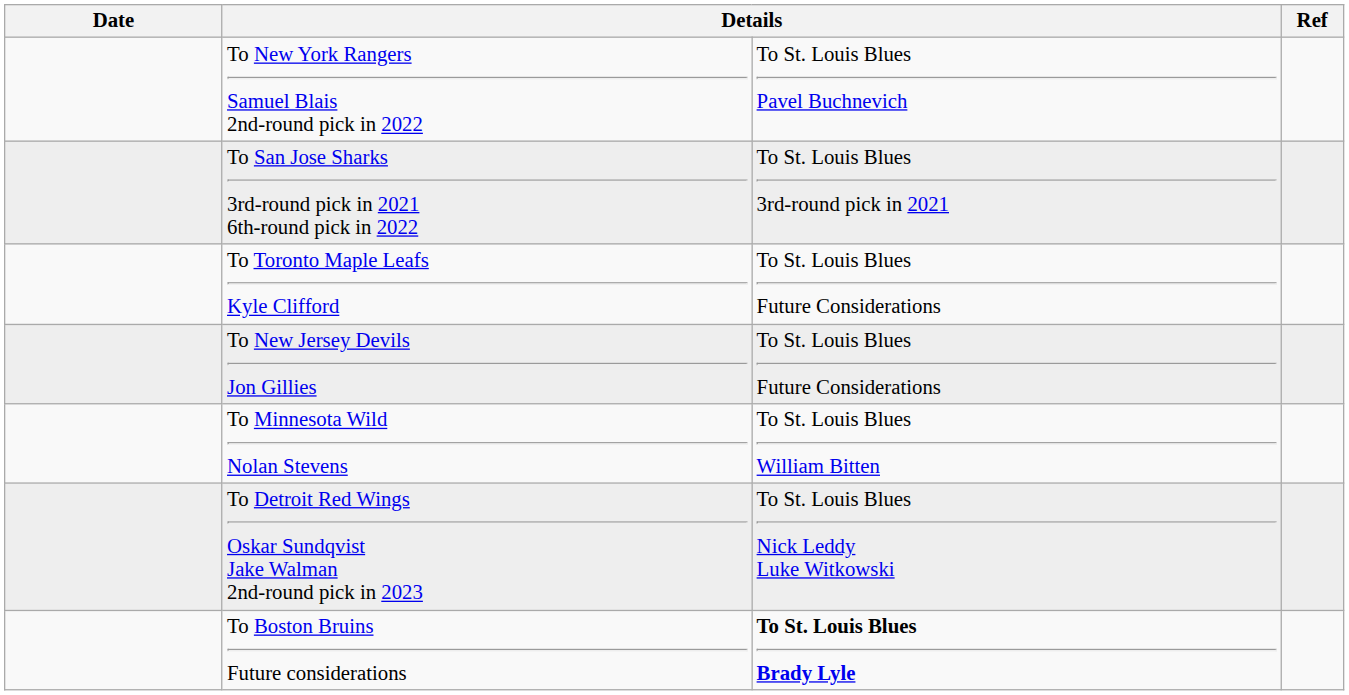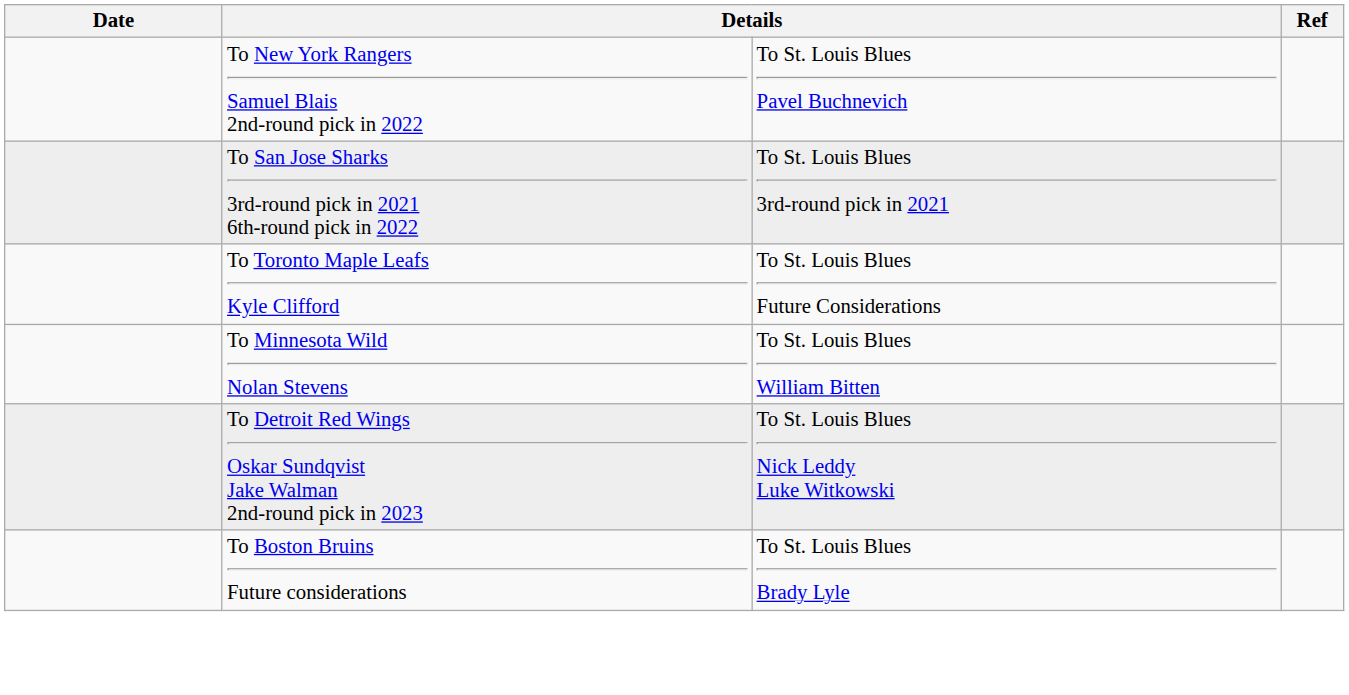- row: To New Jersey Devils Jon Gillies | To St. Louis Blues Future Considerations
To Boston Bruins Future considerations | column 3: bold -> normal
